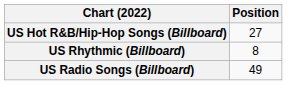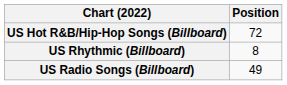US Hot R&B/Hip-Hop Songs (Billboard) | Position: 27 -> 72
